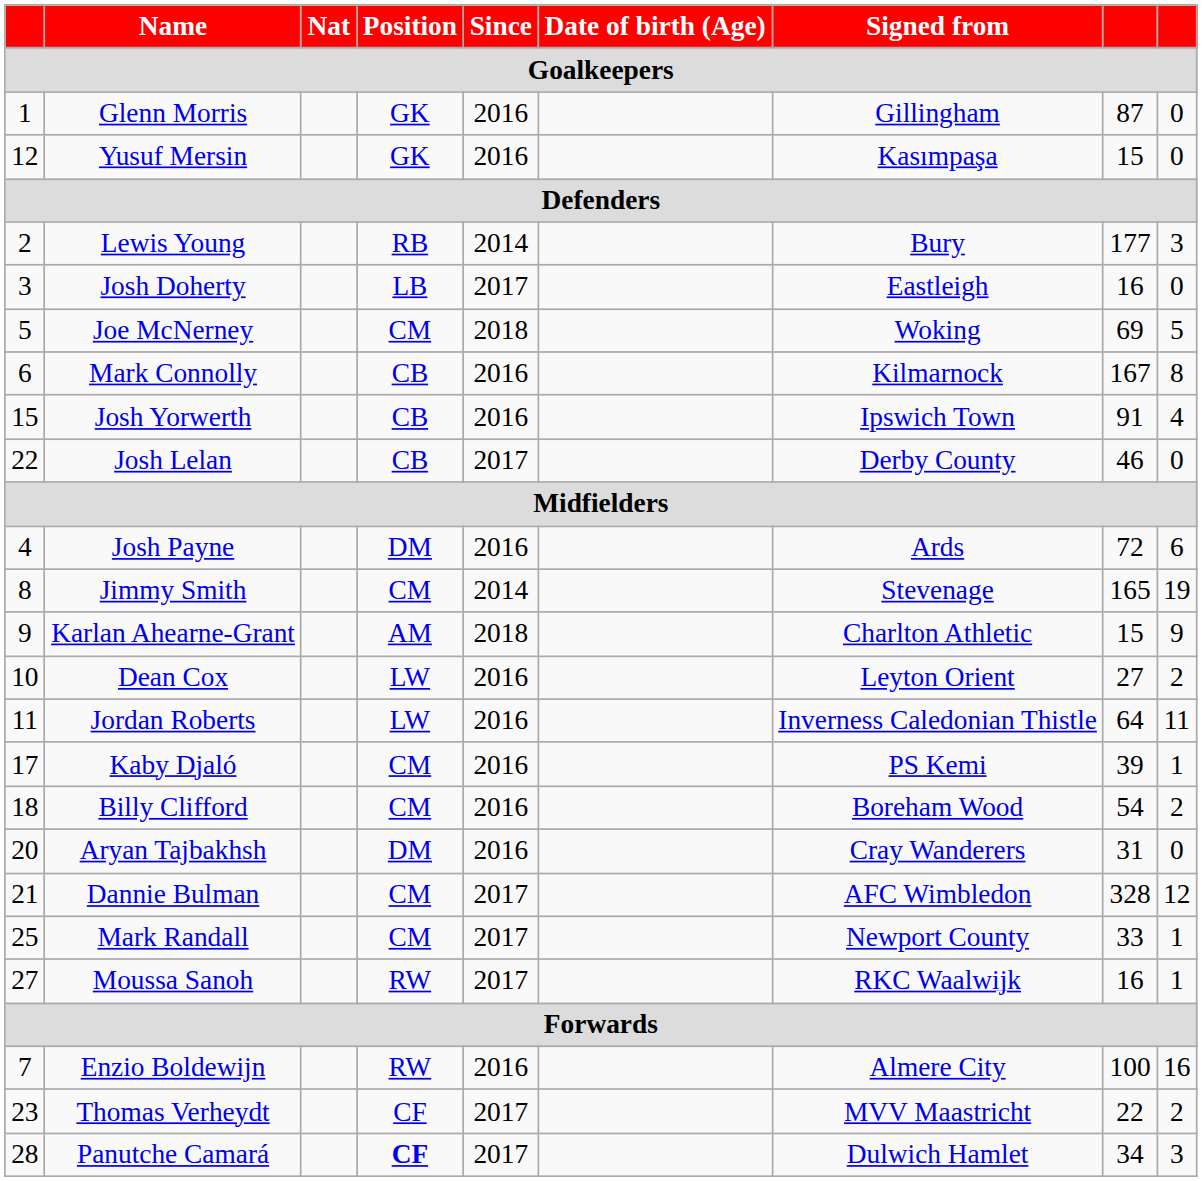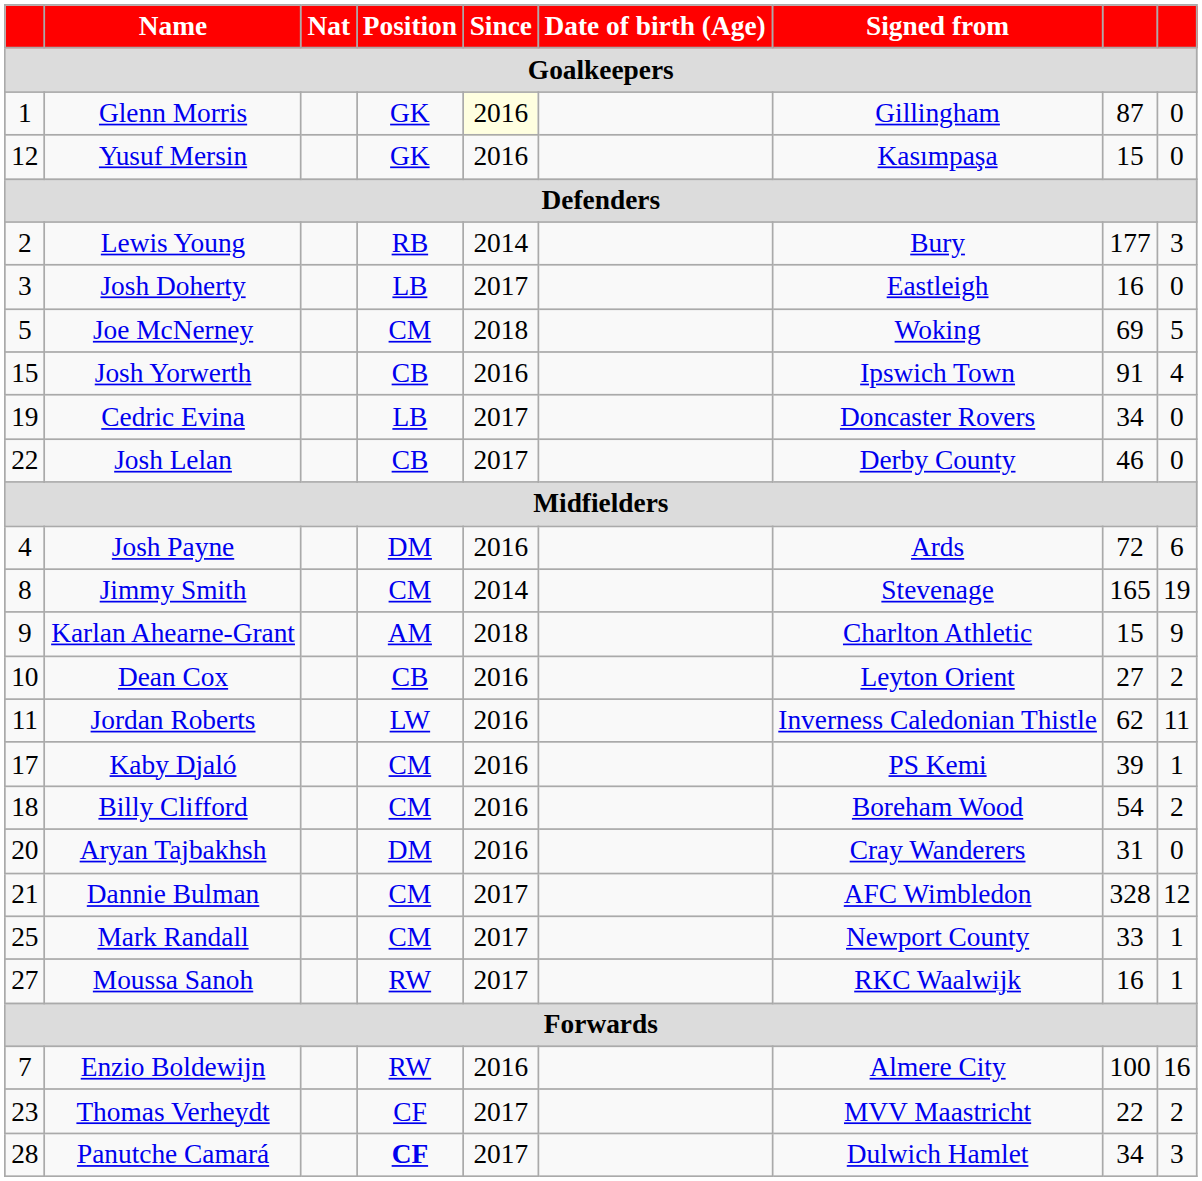Glenn Morris | Since: no background -> lightyellow background
- row: 6 | Mark Connolly | CB | 2016 | Kilmarnock | 167 | 8
+ row: 19 | Cedric Evina | LB | 2017 | Doncaster Rovers | 34 | 0
Dean Cox | Position: LW -> CB
Jordan Roberts | column 8: 64 -> 62
